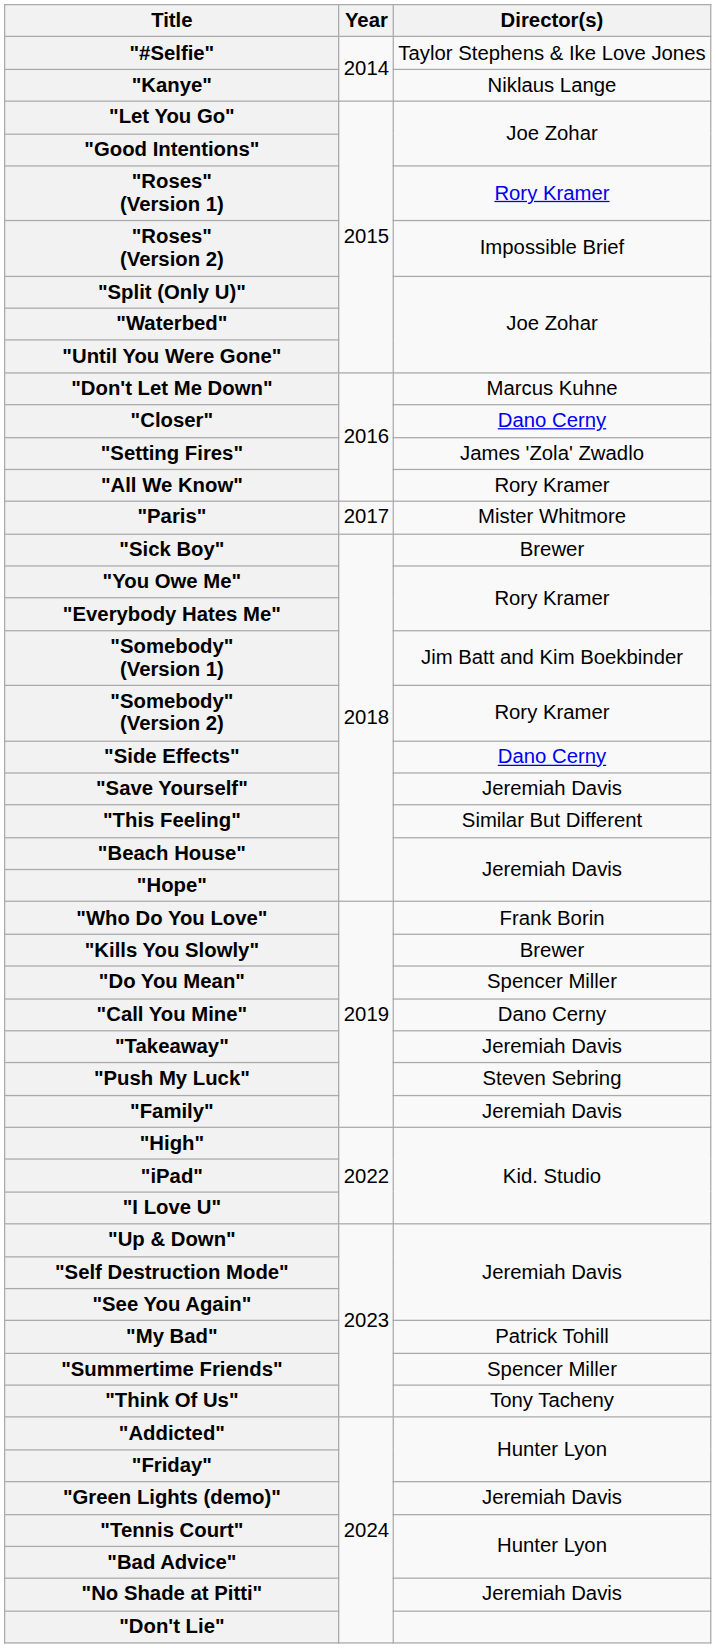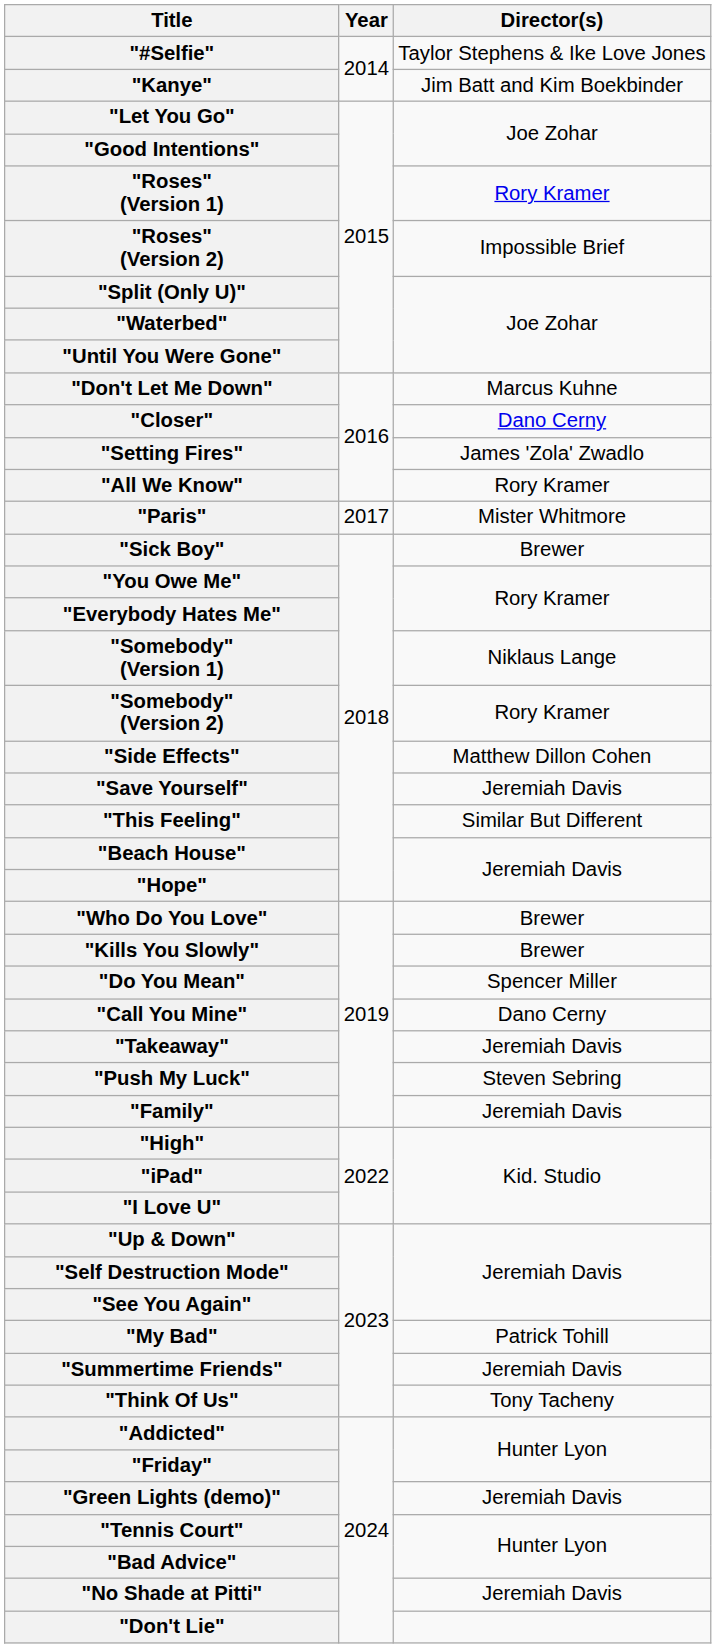"Kanye" | Director(s): Niklaus Lange -> Jim Batt and Kim Boekbinder
"Somebody" (Version 1) | Director(s): Jim Batt and Kim Boekbinder -> Niklaus Lange
"Side Effects" | Director(s): Dano Cerny -> Matthew Dillon Cohen
"Who Do You Love" | Director(s): Frank Borin -> Brewer
"Summertime Friends" | Director(s): Spencer Miller -> Jeremiah Davis
